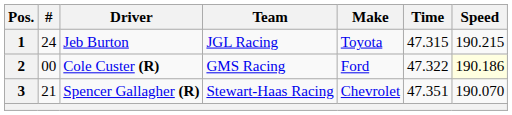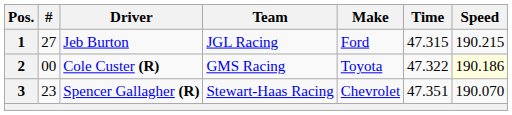1 | #: 24 -> 27
1 | Make: Toyota -> Ford
2 | Make: Ford -> Toyota
3 | #: 21 -> 23
